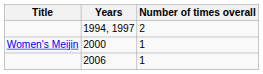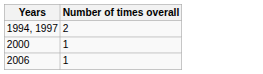- column: Title | Women's Meijin
